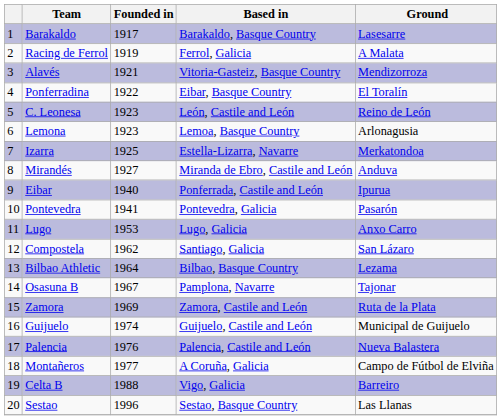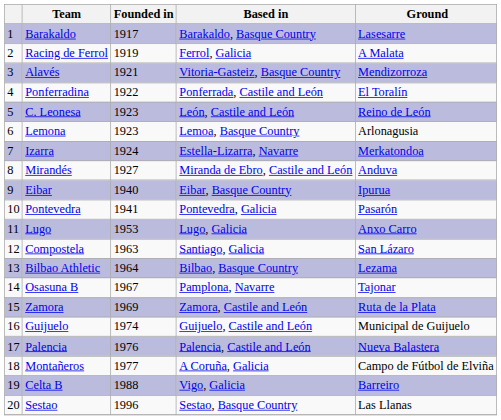Ponferradina | Based in: Eibar, Basque Country -> Ponferrada, Castile and León
Izarra | Founded in: 1925 -> 1924
Eibar | Based in: Ponferrada, Castile and León -> Eibar, Basque Country
Compostela | Founded in: 1962 -> 1963
